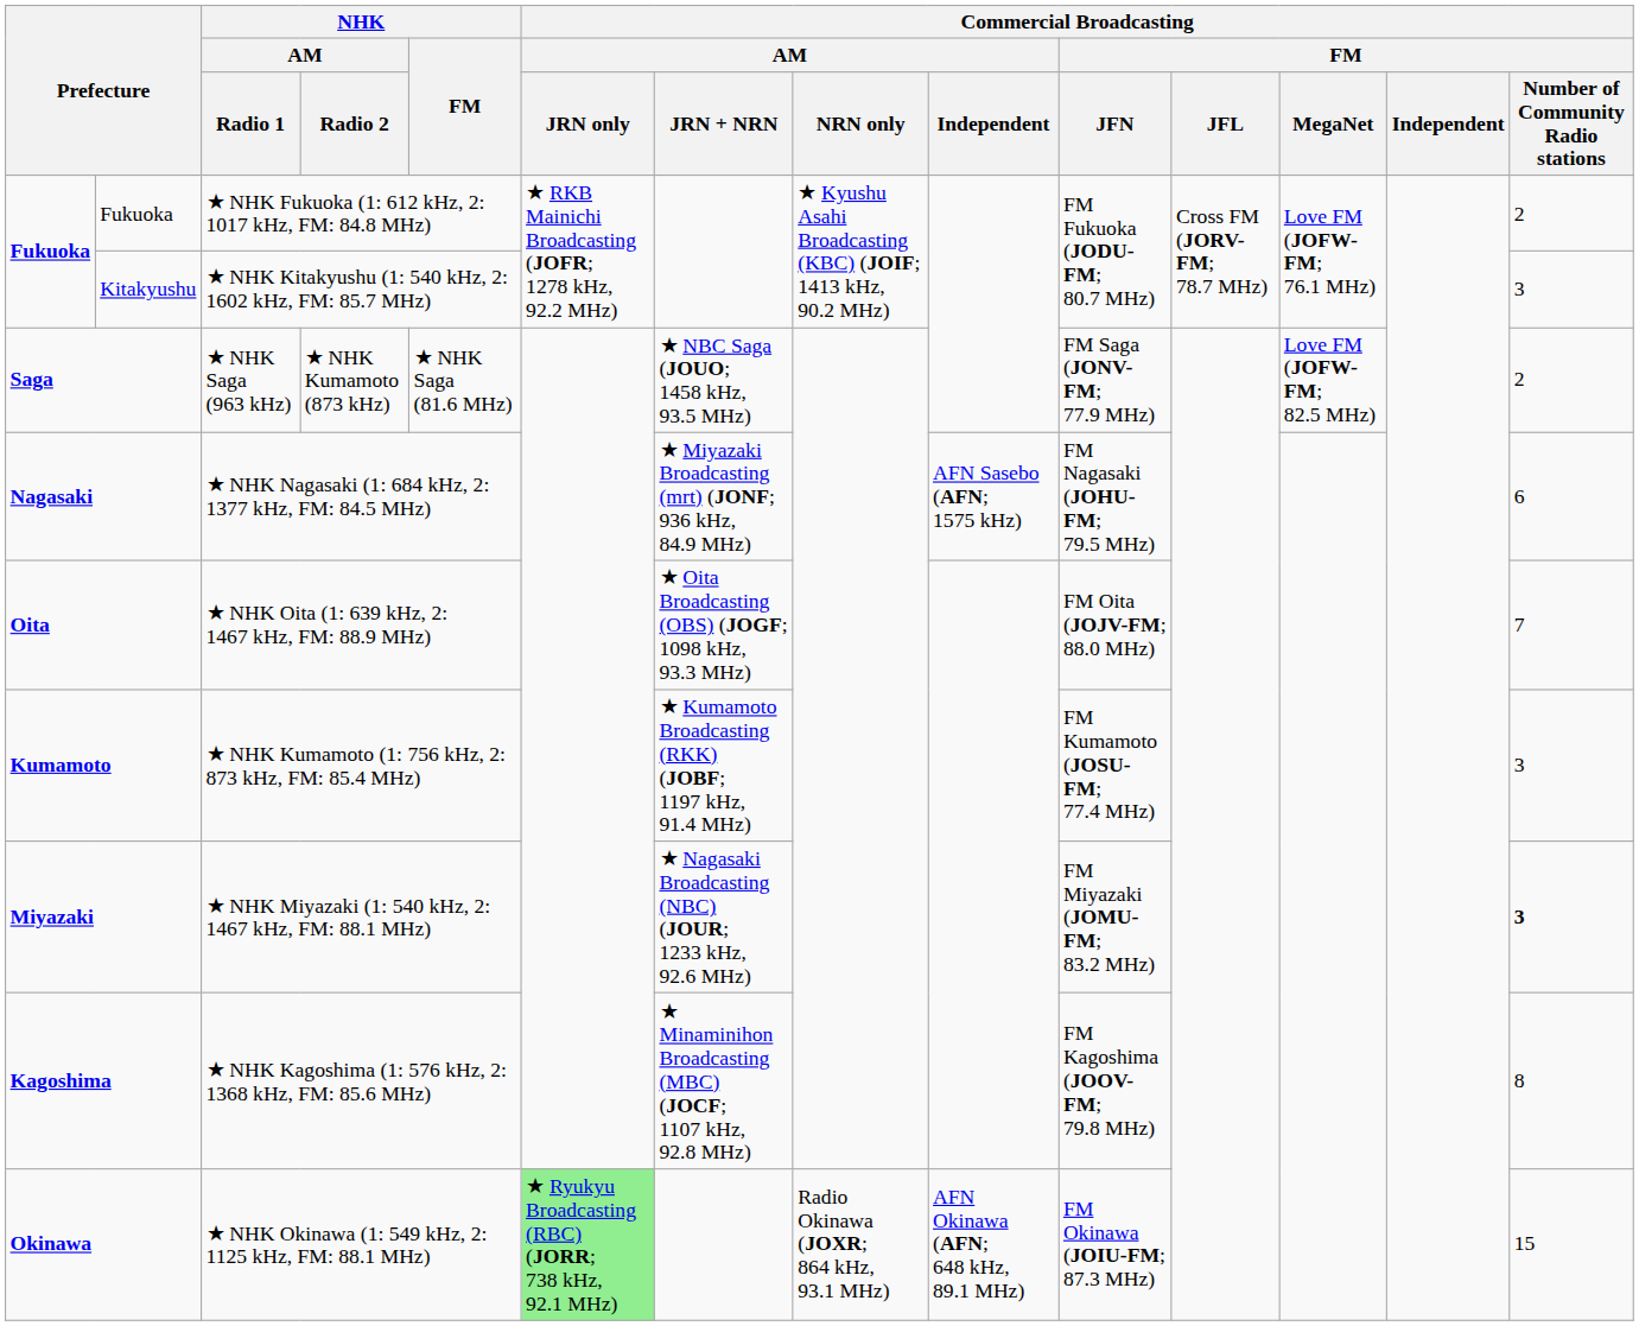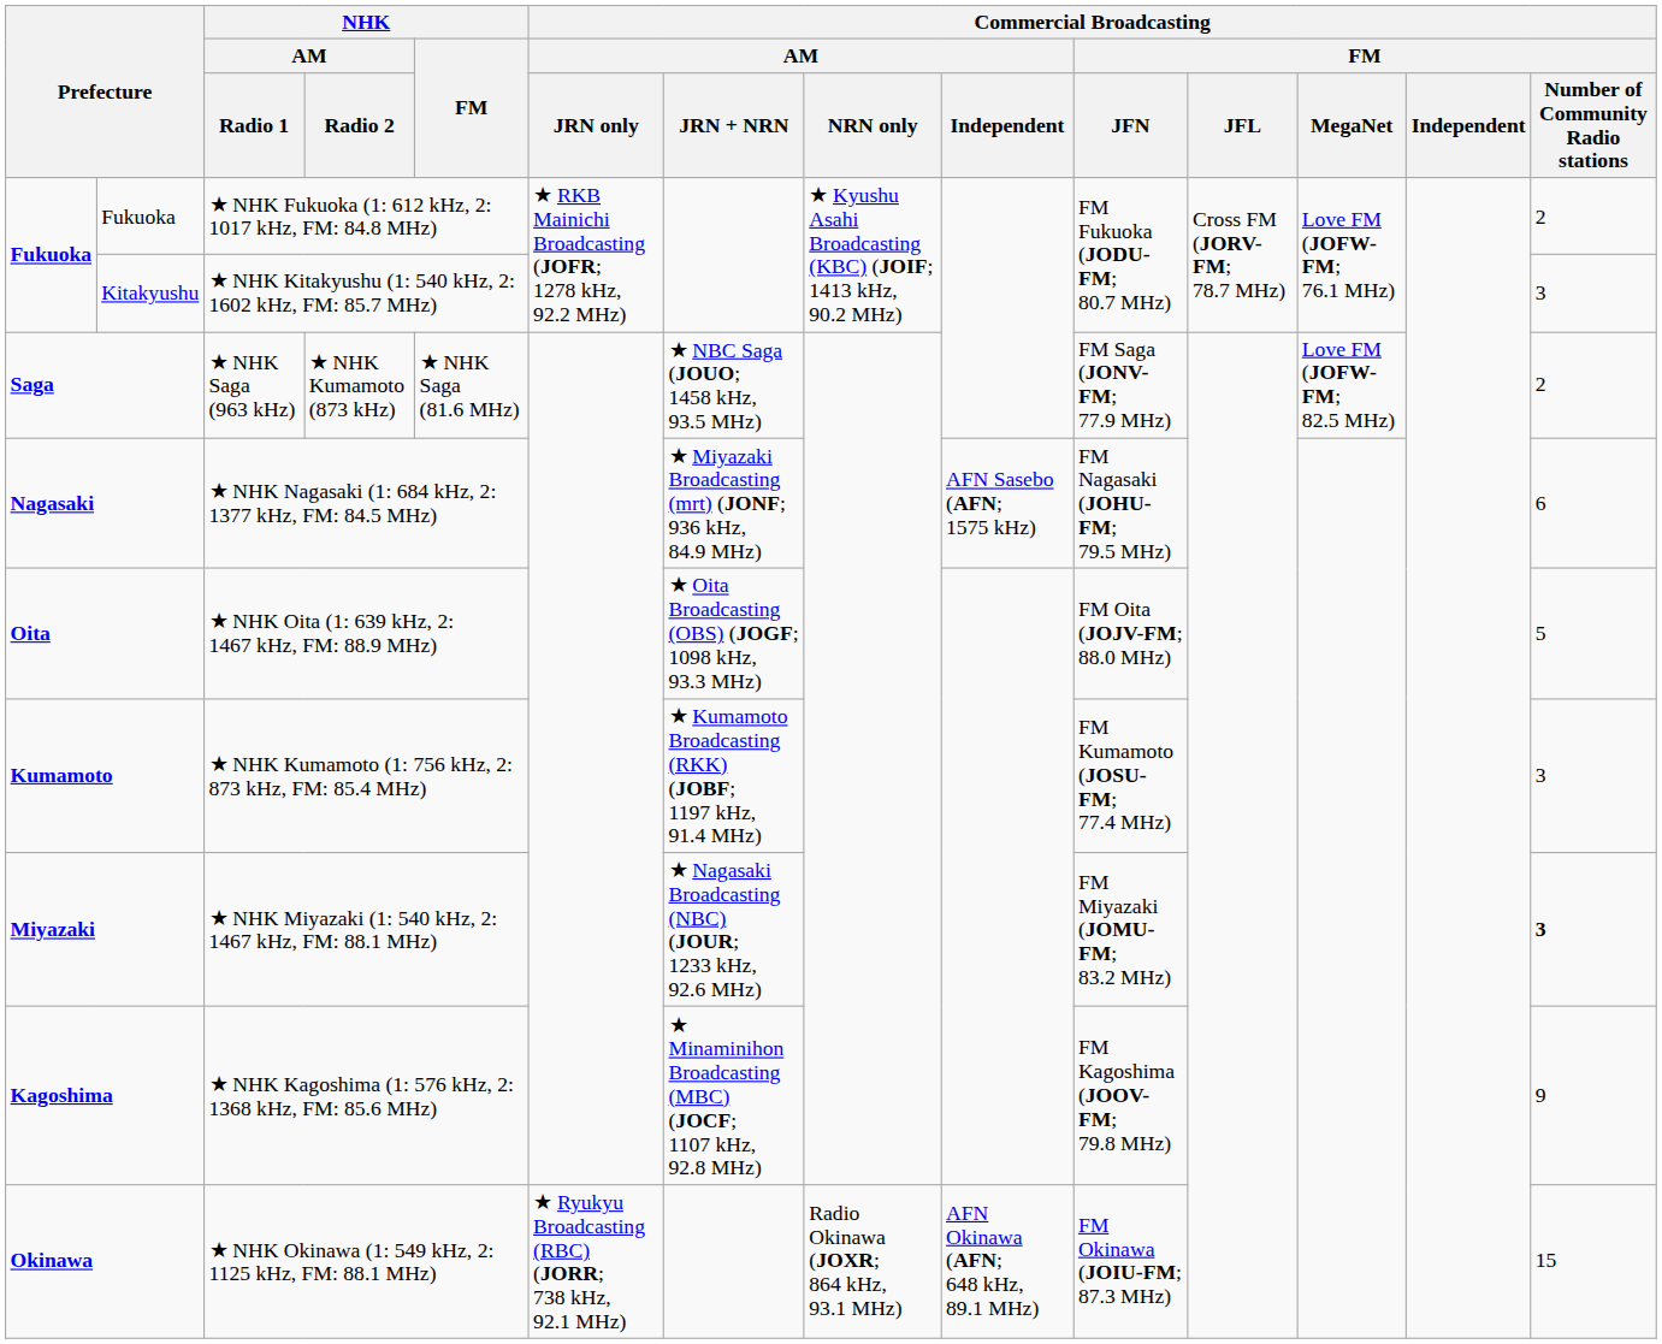Oita | column 14: 7 -> 5
Kagoshima | column 14: 8 -> 9
Okinawa | Commercial Broadcasting / AM / JRN only: lightgreen background -> no background
